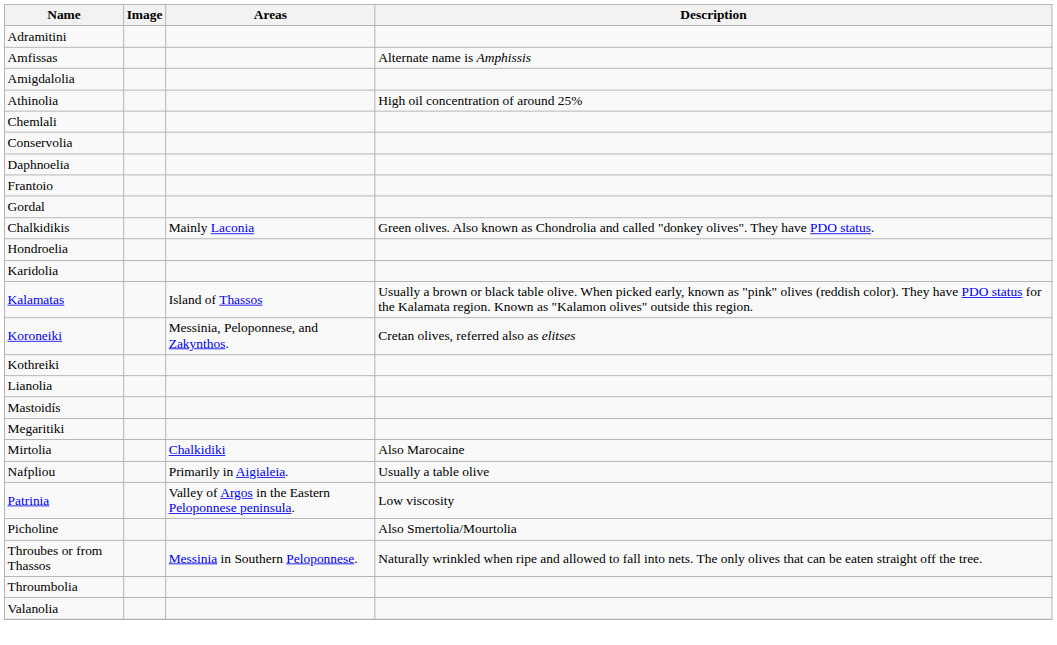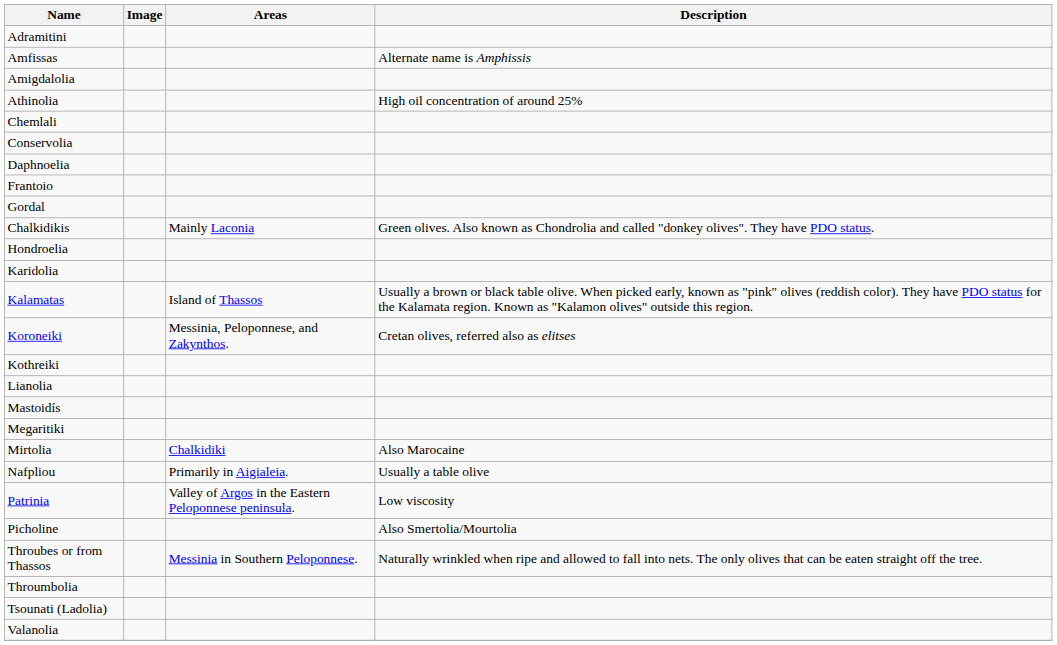+ row: Tsounati (Ladolia)
